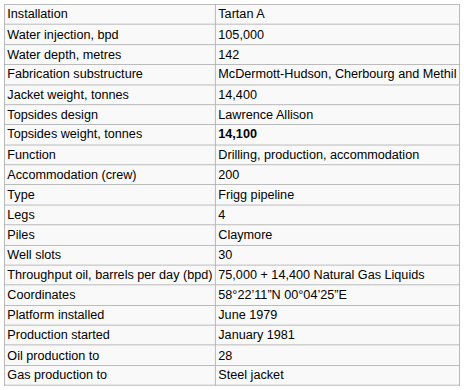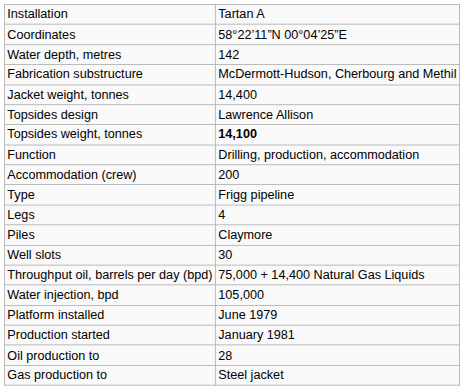rows swapped: Coordinates <-> Water injection, bpd
